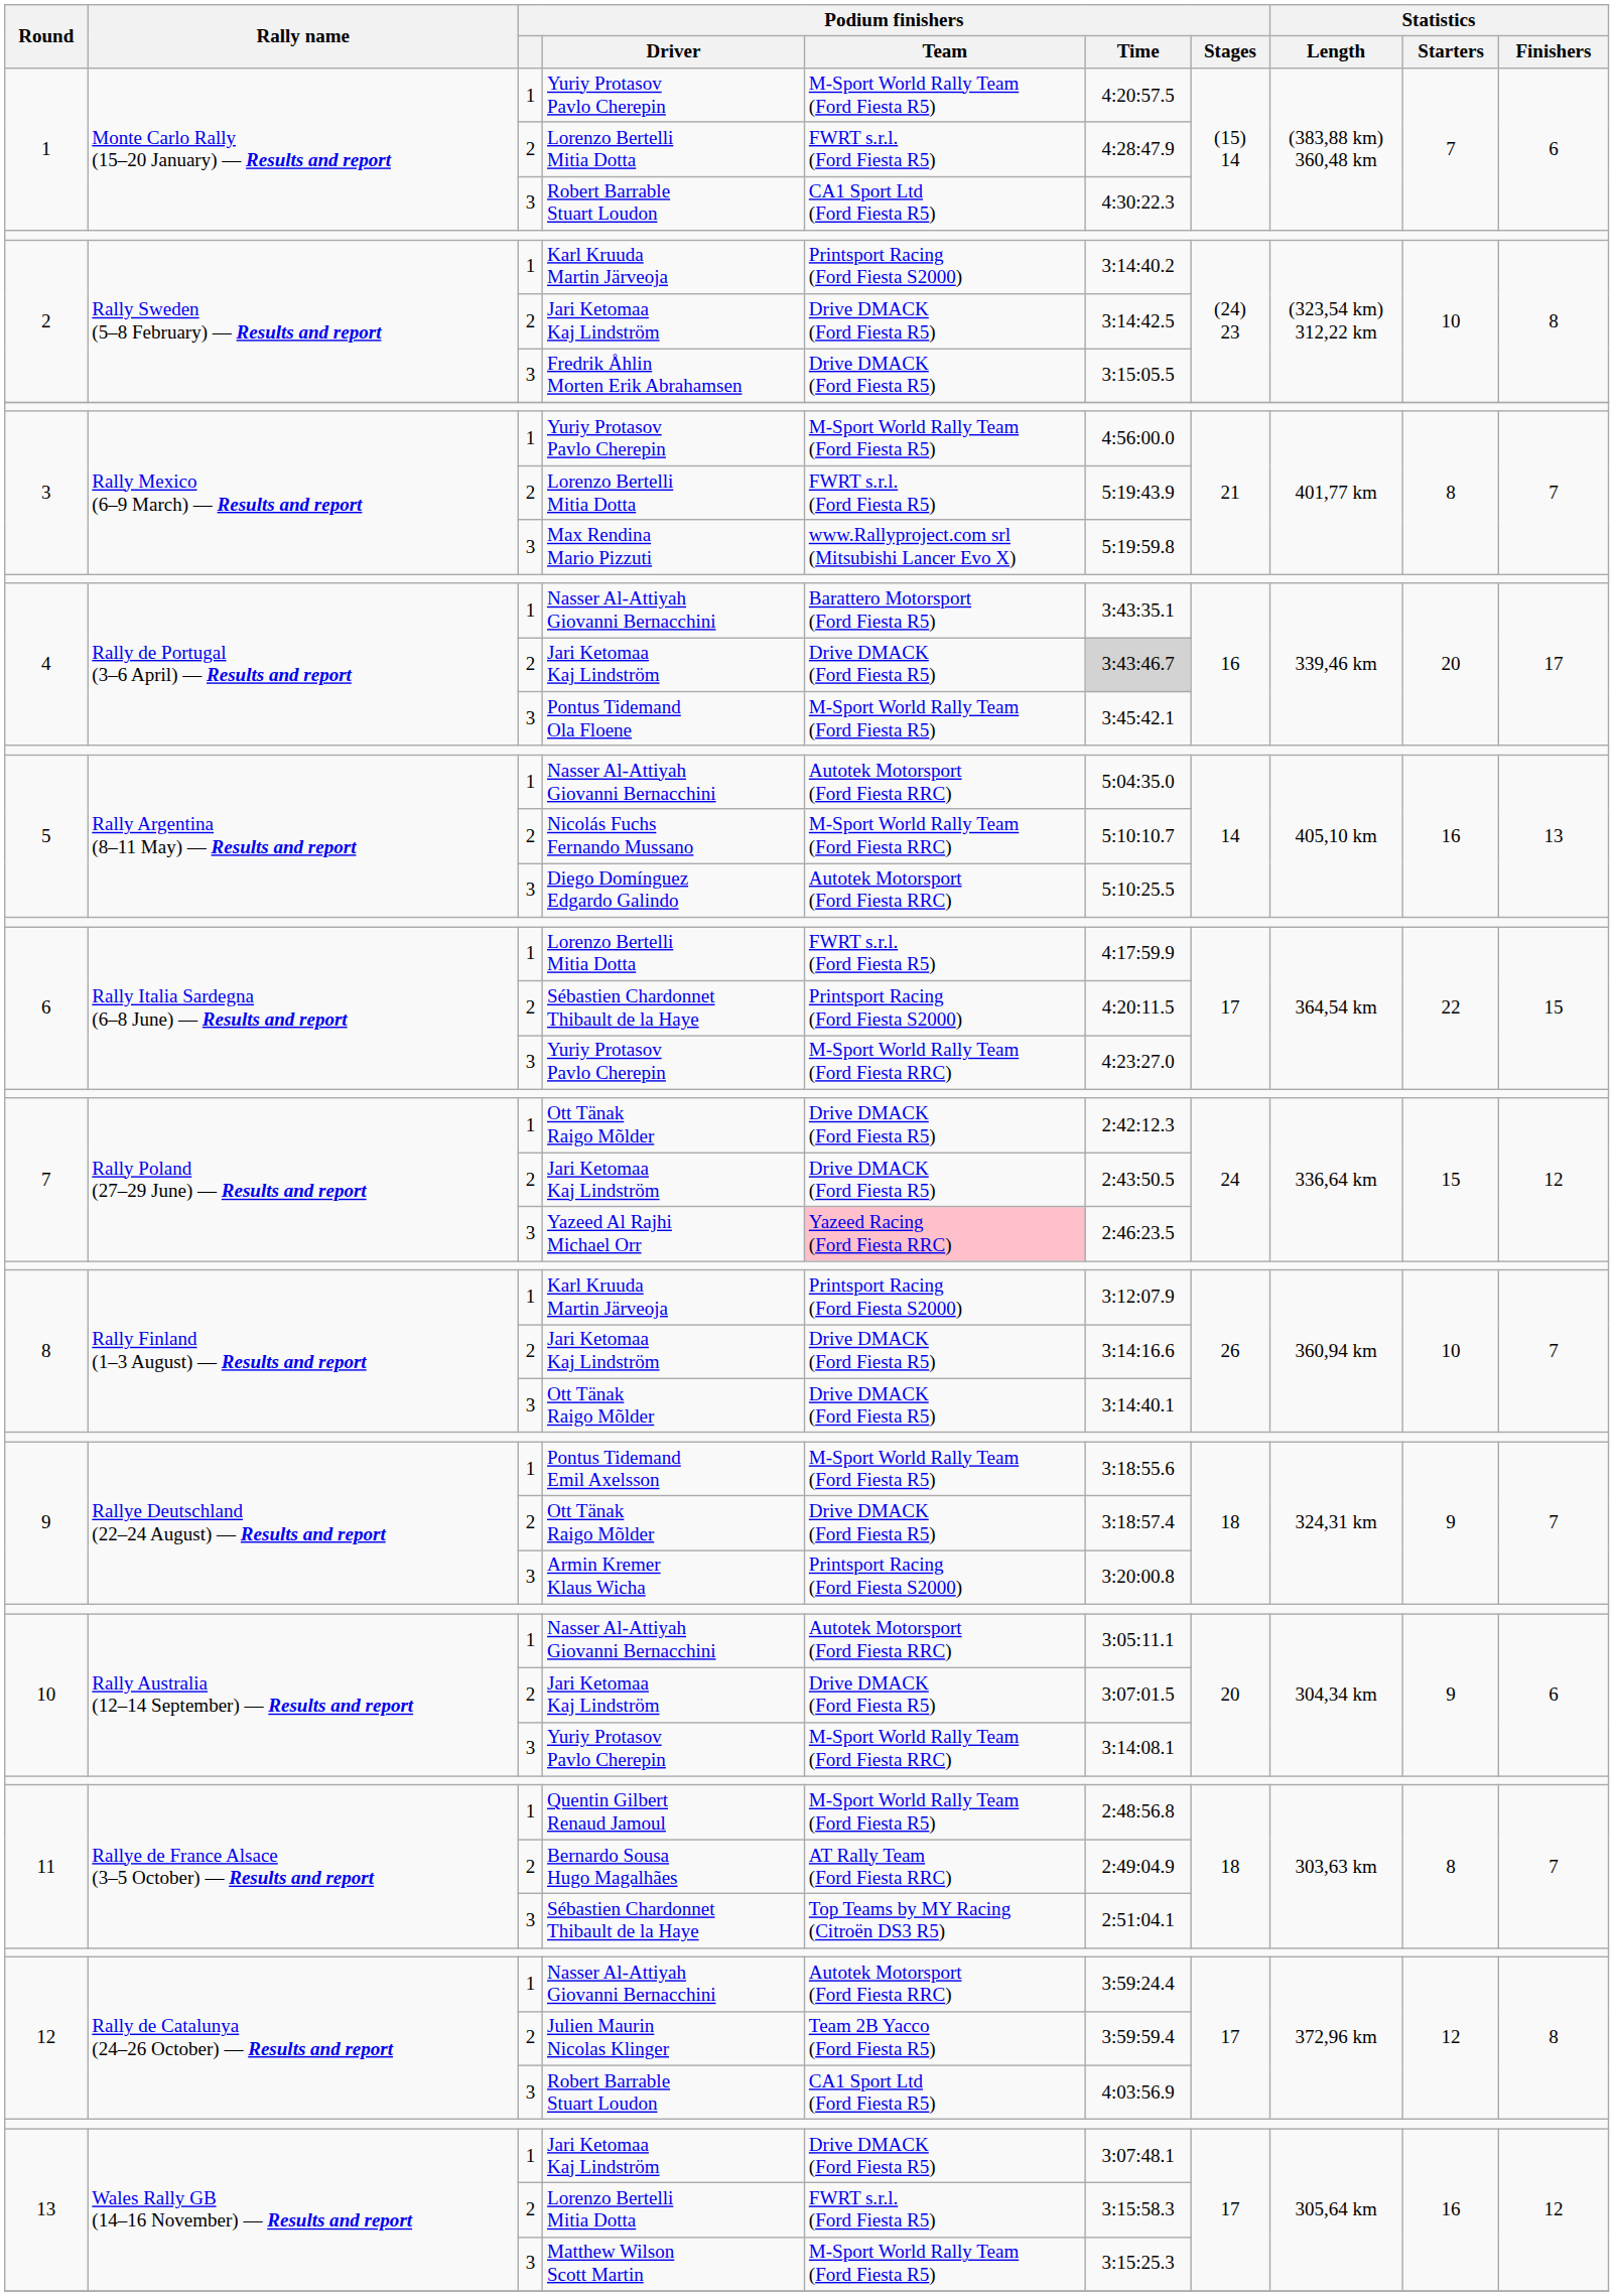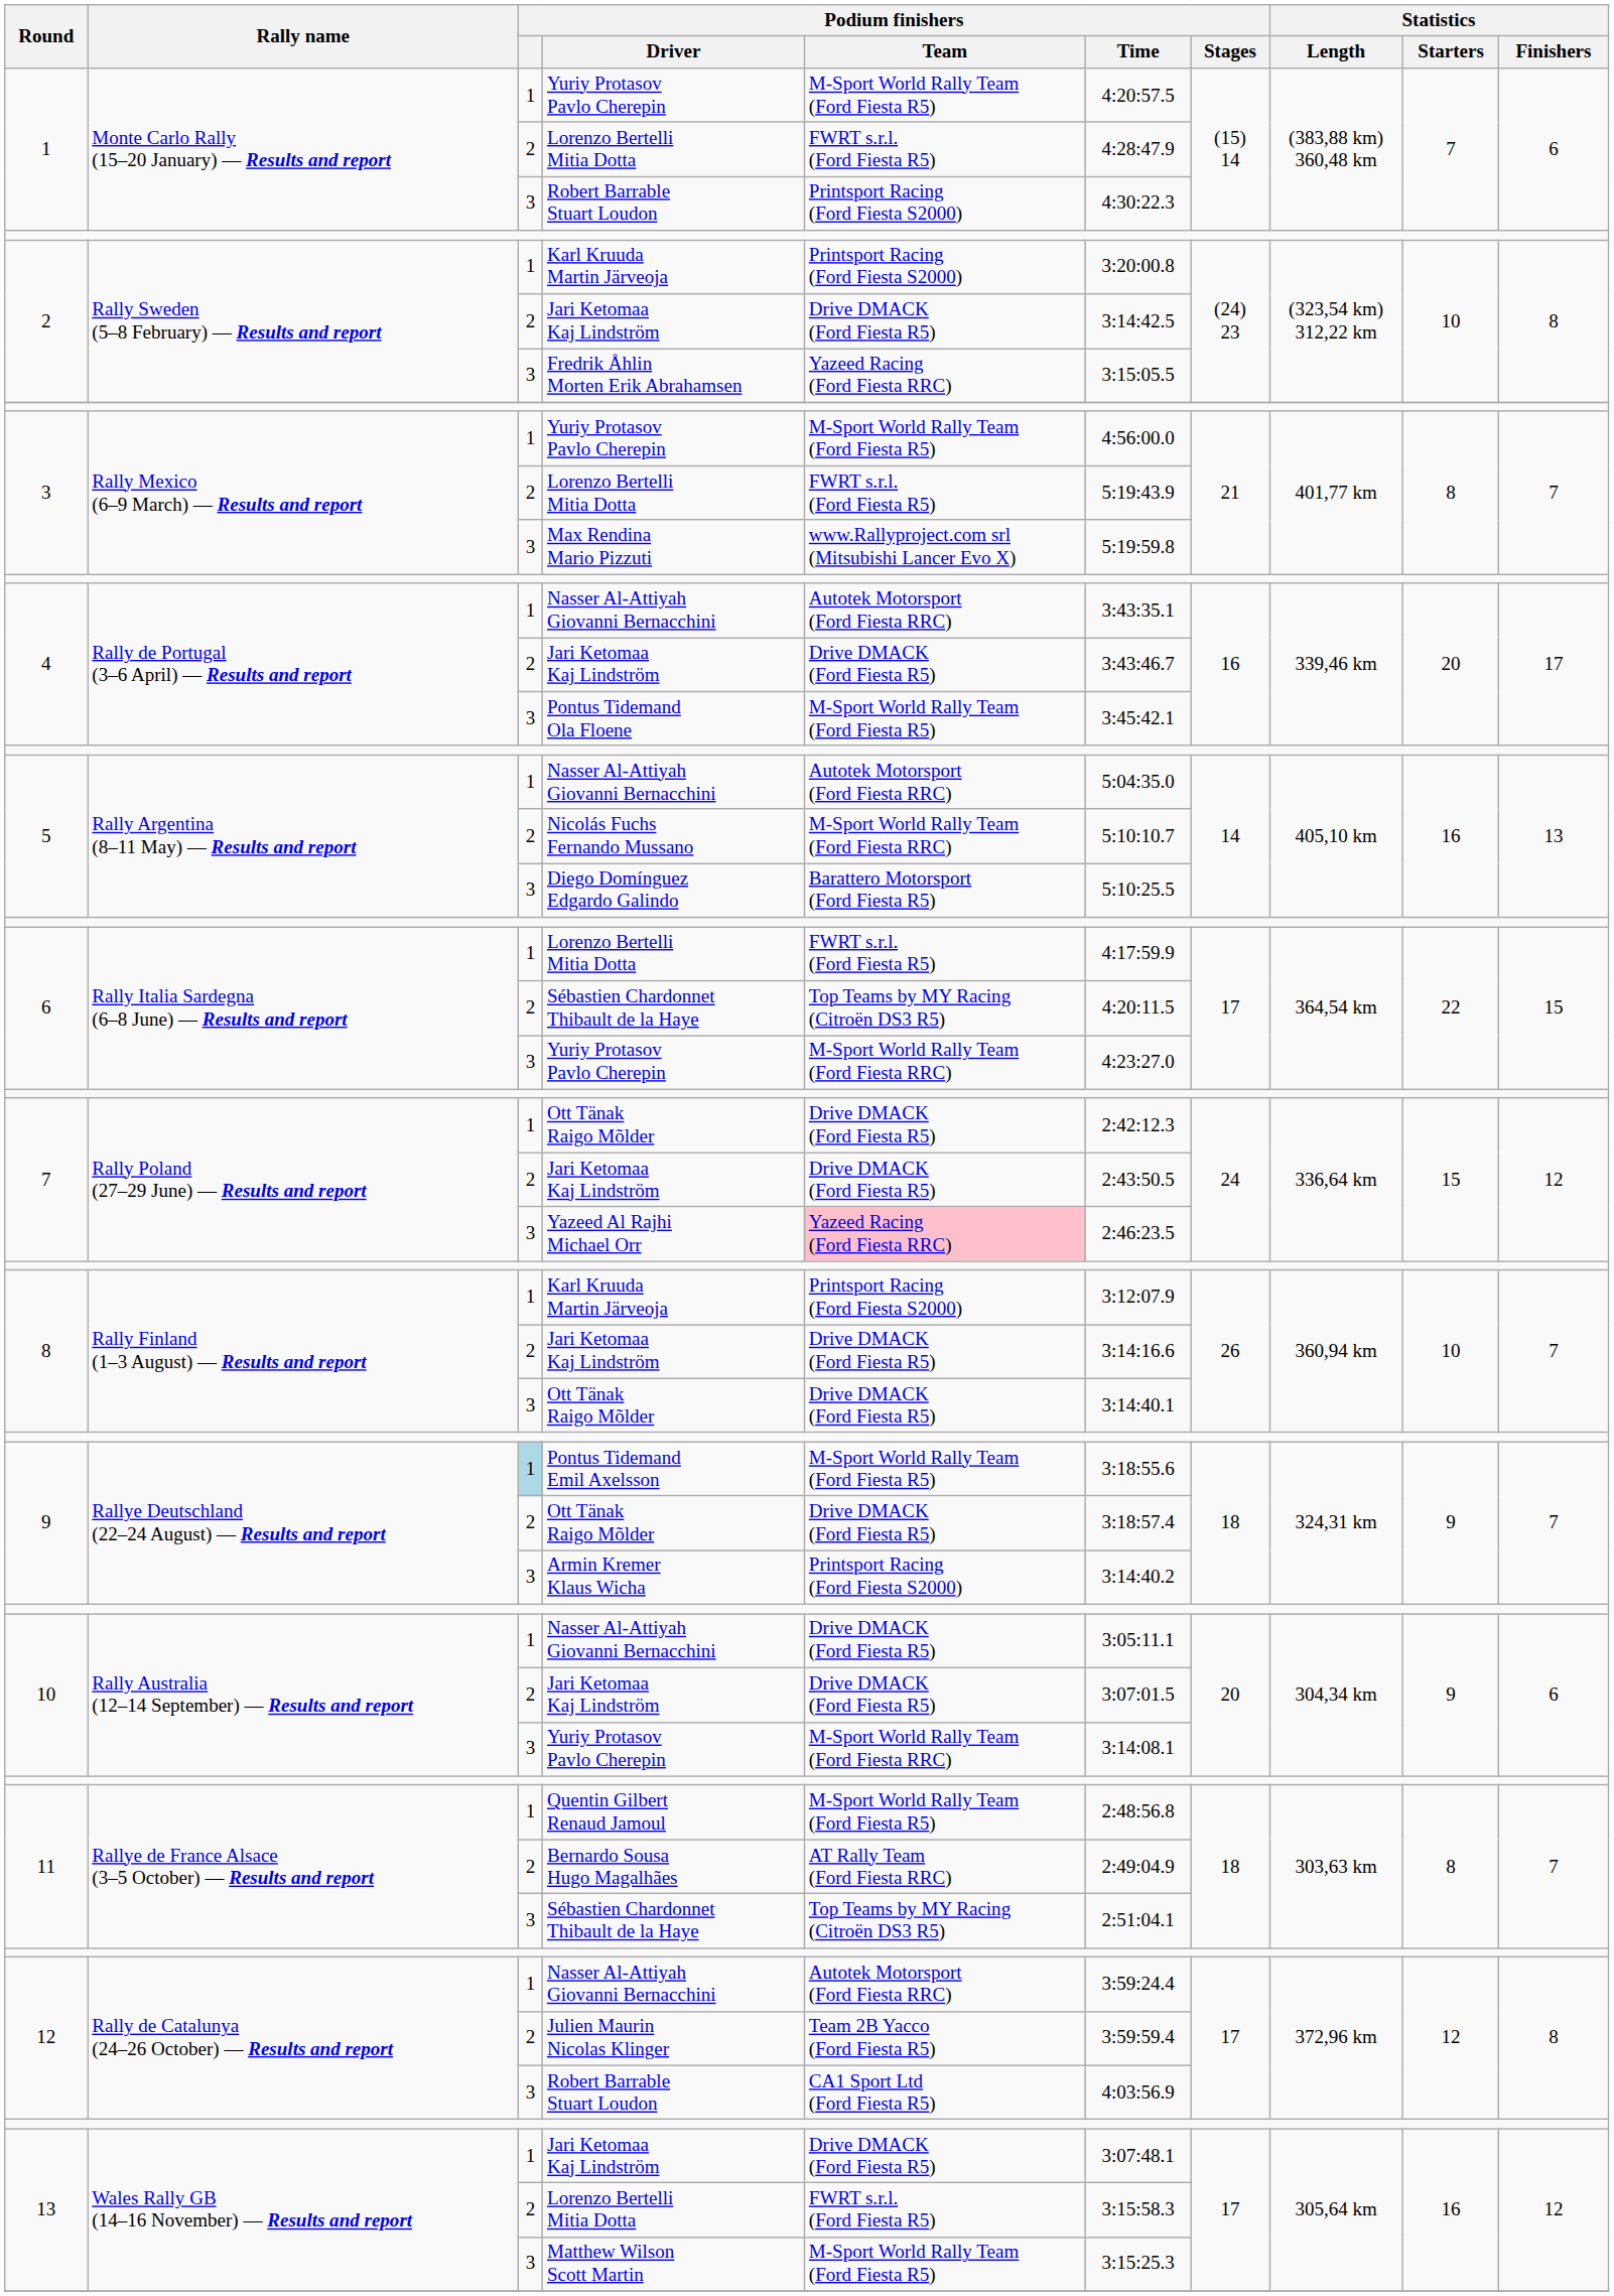1 / Robert Barrable Stuart Loudon | Podium finishers / Team: CA1 Sport Ltd (Ford Fiesta R5) -> Printsport Racing (Ford Fiesta S2000)
2 / Karl Kruuda Martin Järveoja | Podium finishers / Time: 3:14:40.2 -> 3:20:00.8
Fredrik Åhlin Morten Erik Abrahamsen | Podium finishers / Team: Drive DMACK (Ford Fiesta R5) -> Yazeed Racing (Ford Fiesta RRC)
4 / Nasser Al-Attiyah Giovanni Bernacchini | Podium finishers / Team: Barattero Motorsport (Ford Fiesta R5) -> Autotek Motorsport (Ford Fiesta RRC)
4 / Jari Ketomaa Kaj Lindström | Podium finishers / Time: lightgrey background -> no background
Diego Domínguez Edgardo Galindo | Podium finishers / Team: Autotek Motorsport (Ford Fiesta RRC) -> Barattero Motorsport (Ford Fiesta R5)
6 / Sébastien Chardonnet Thibault de la Haye | Podium finishers / Team: Printsport Racing (Ford Fiesta S2000) -> Top Teams by MY Racing (Citroën DS3 R5)
Pontus Tidemand Emil Axelsson | Podium finishers: no background -> lightblue background
Armin Kremer Klaus Wicha | Podium finishers / Time: 3:20:00.8 -> 3:14:40.2
10 / Nasser Al-Attiyah Giovanni Bernacchini | Podium finishers / Team: Autotek Motorsport (Ford Fiesta RRC) -> Drive DMACK (Ford Fiesta R5)
